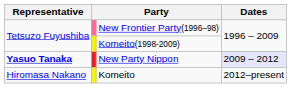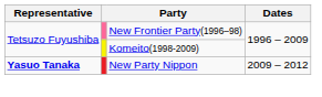New Party Nippon | Dates: lavender background -> no background
- row: Hiromasa Nakano | Komeito | 2012–present
